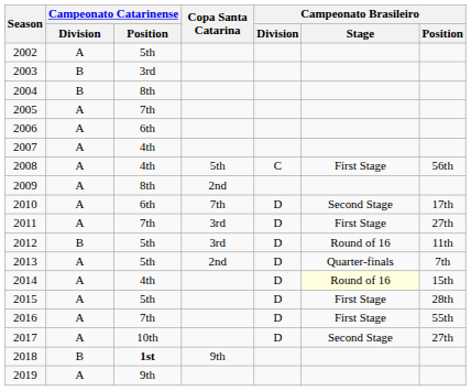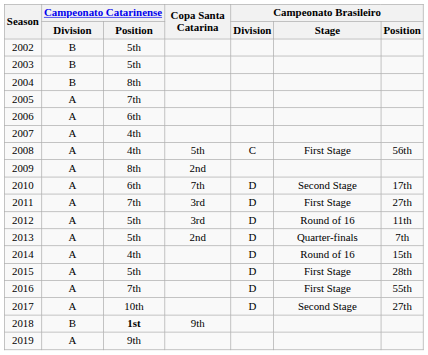2002 | Campeonato Catarinense / Division: A -> B
2003 | Campeonato Catarinense / Position: 3rd -> 5th
2012 | Campeonato Catarinense / Division: B -> A
2014 | Campeonato Brasileiro / Stage: lightyellow background -> no background
